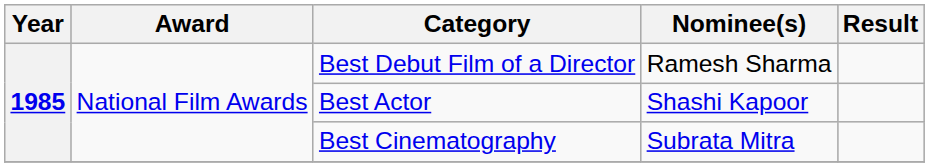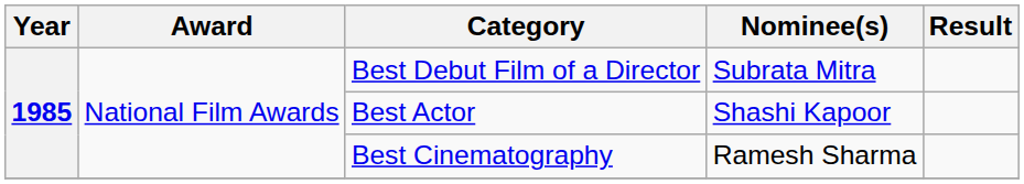Best Debut Film of a Director | Nominee(s): Ramesh Sharma -> Subrata Mitra
Best Cinematography | Nominee(s): Subrata Mitra -> Ramesh Sharma
